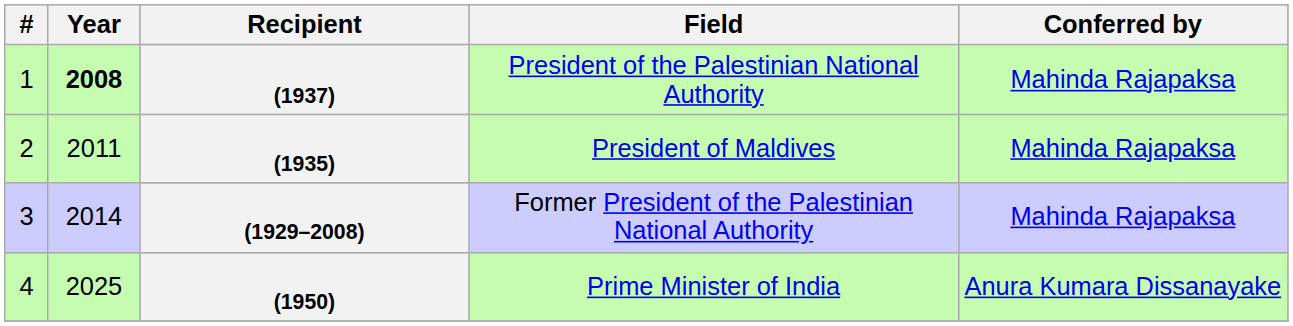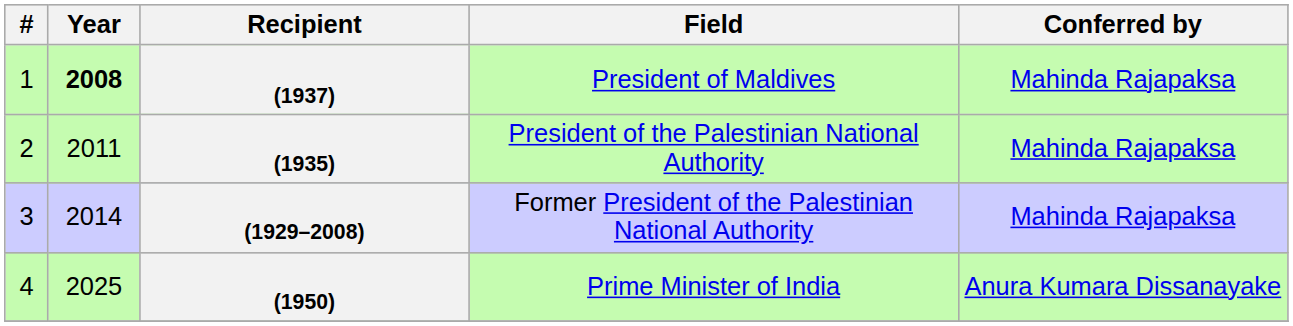(1937) | Field: President of the Palestinian National Authority -> President of Maldives
(1935) | Field: President of Maldives -> President of the Palestinian National Authority
